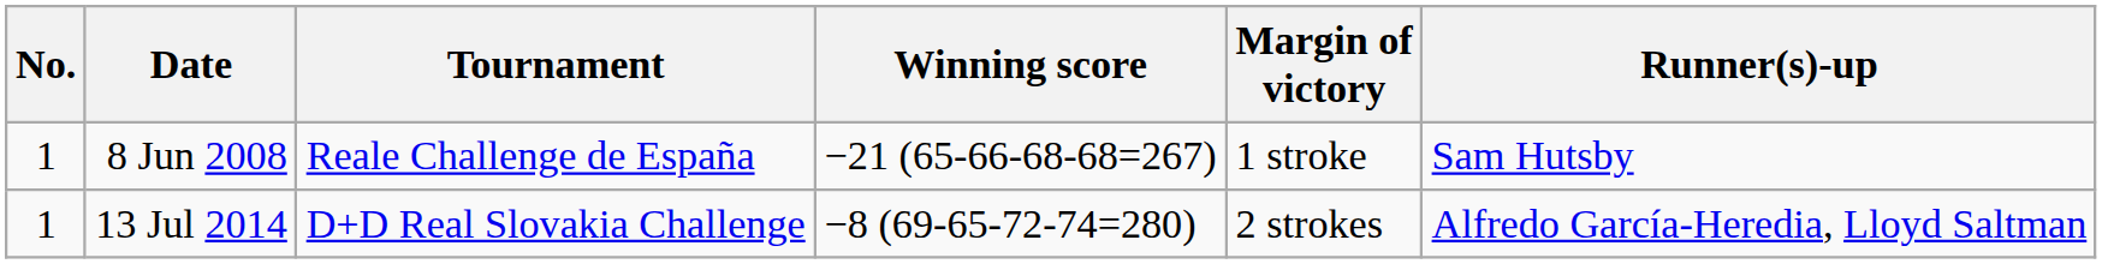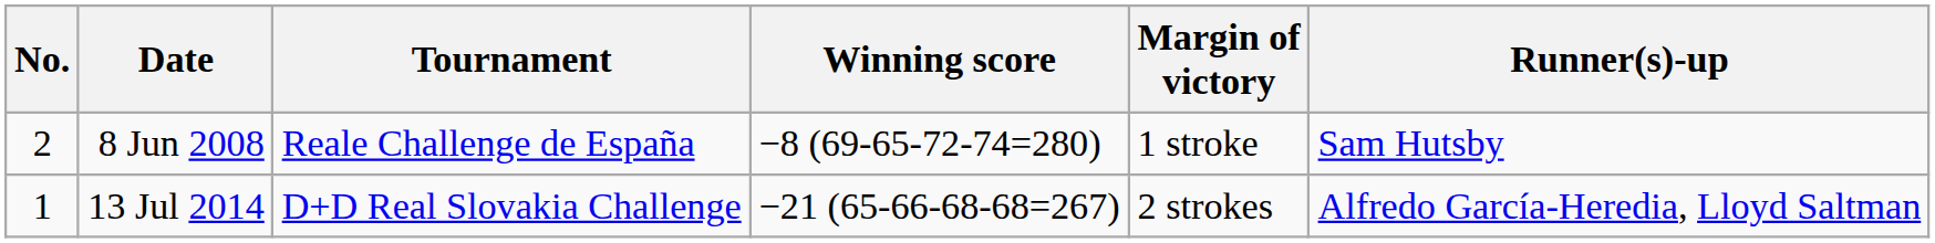8 Jun 2008 | No.: 1 -> 2
8 Jun 2008 | Winning score: −21 (65-66-68-68=267) -> −8 (69-65-72-74=280)
13 Jul 2014 | Winning score: −8 (69-65-72-74=280) -> −21 (65-66-68-68=267)
